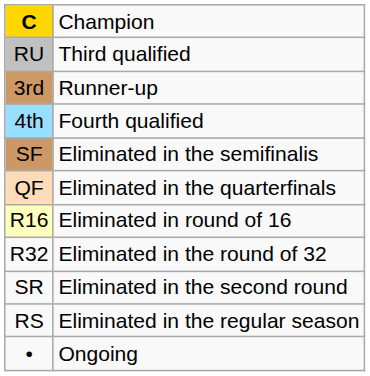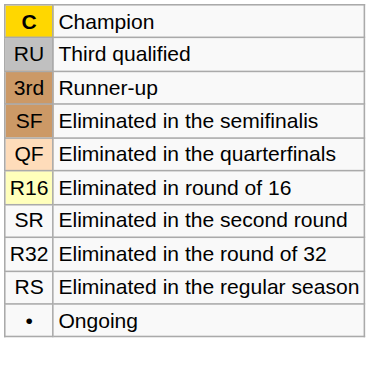- row: 4th | Fourth qualified
rows swapped: R32 <-> SR
